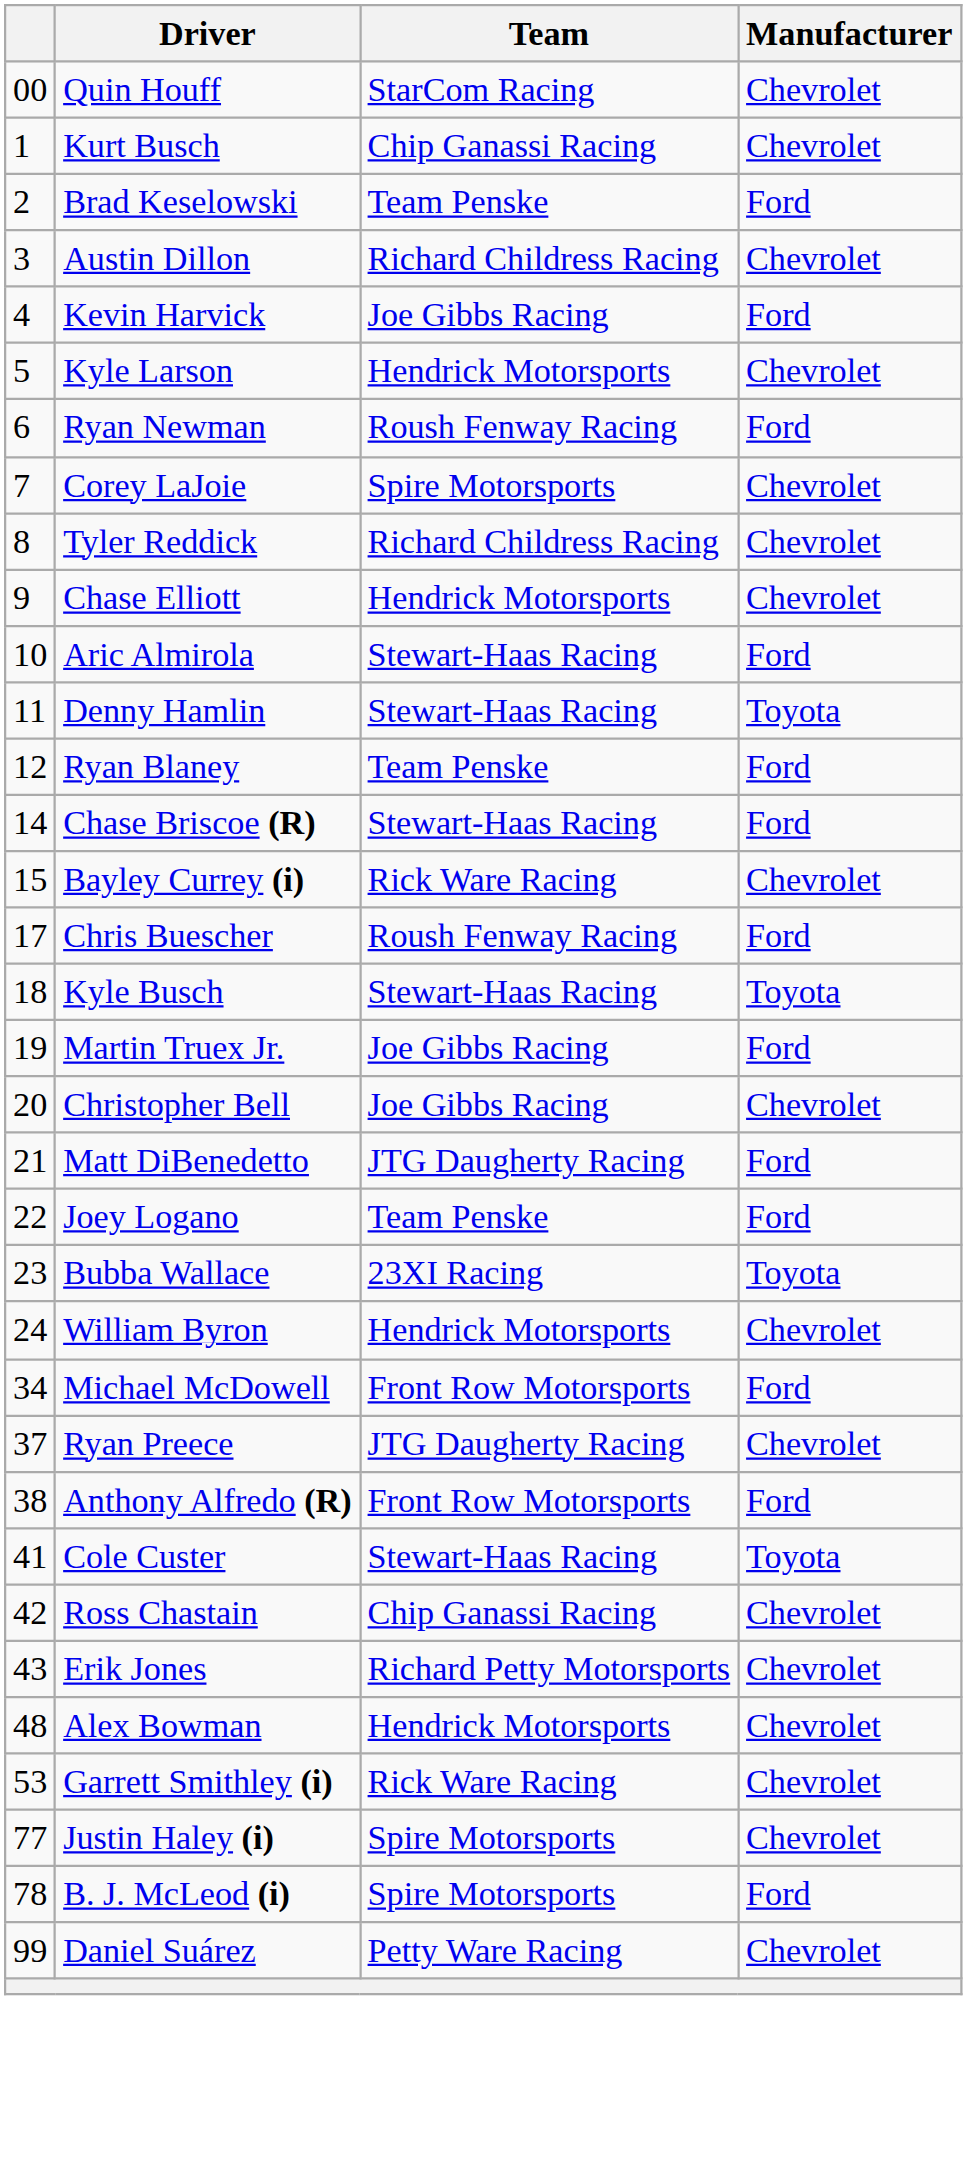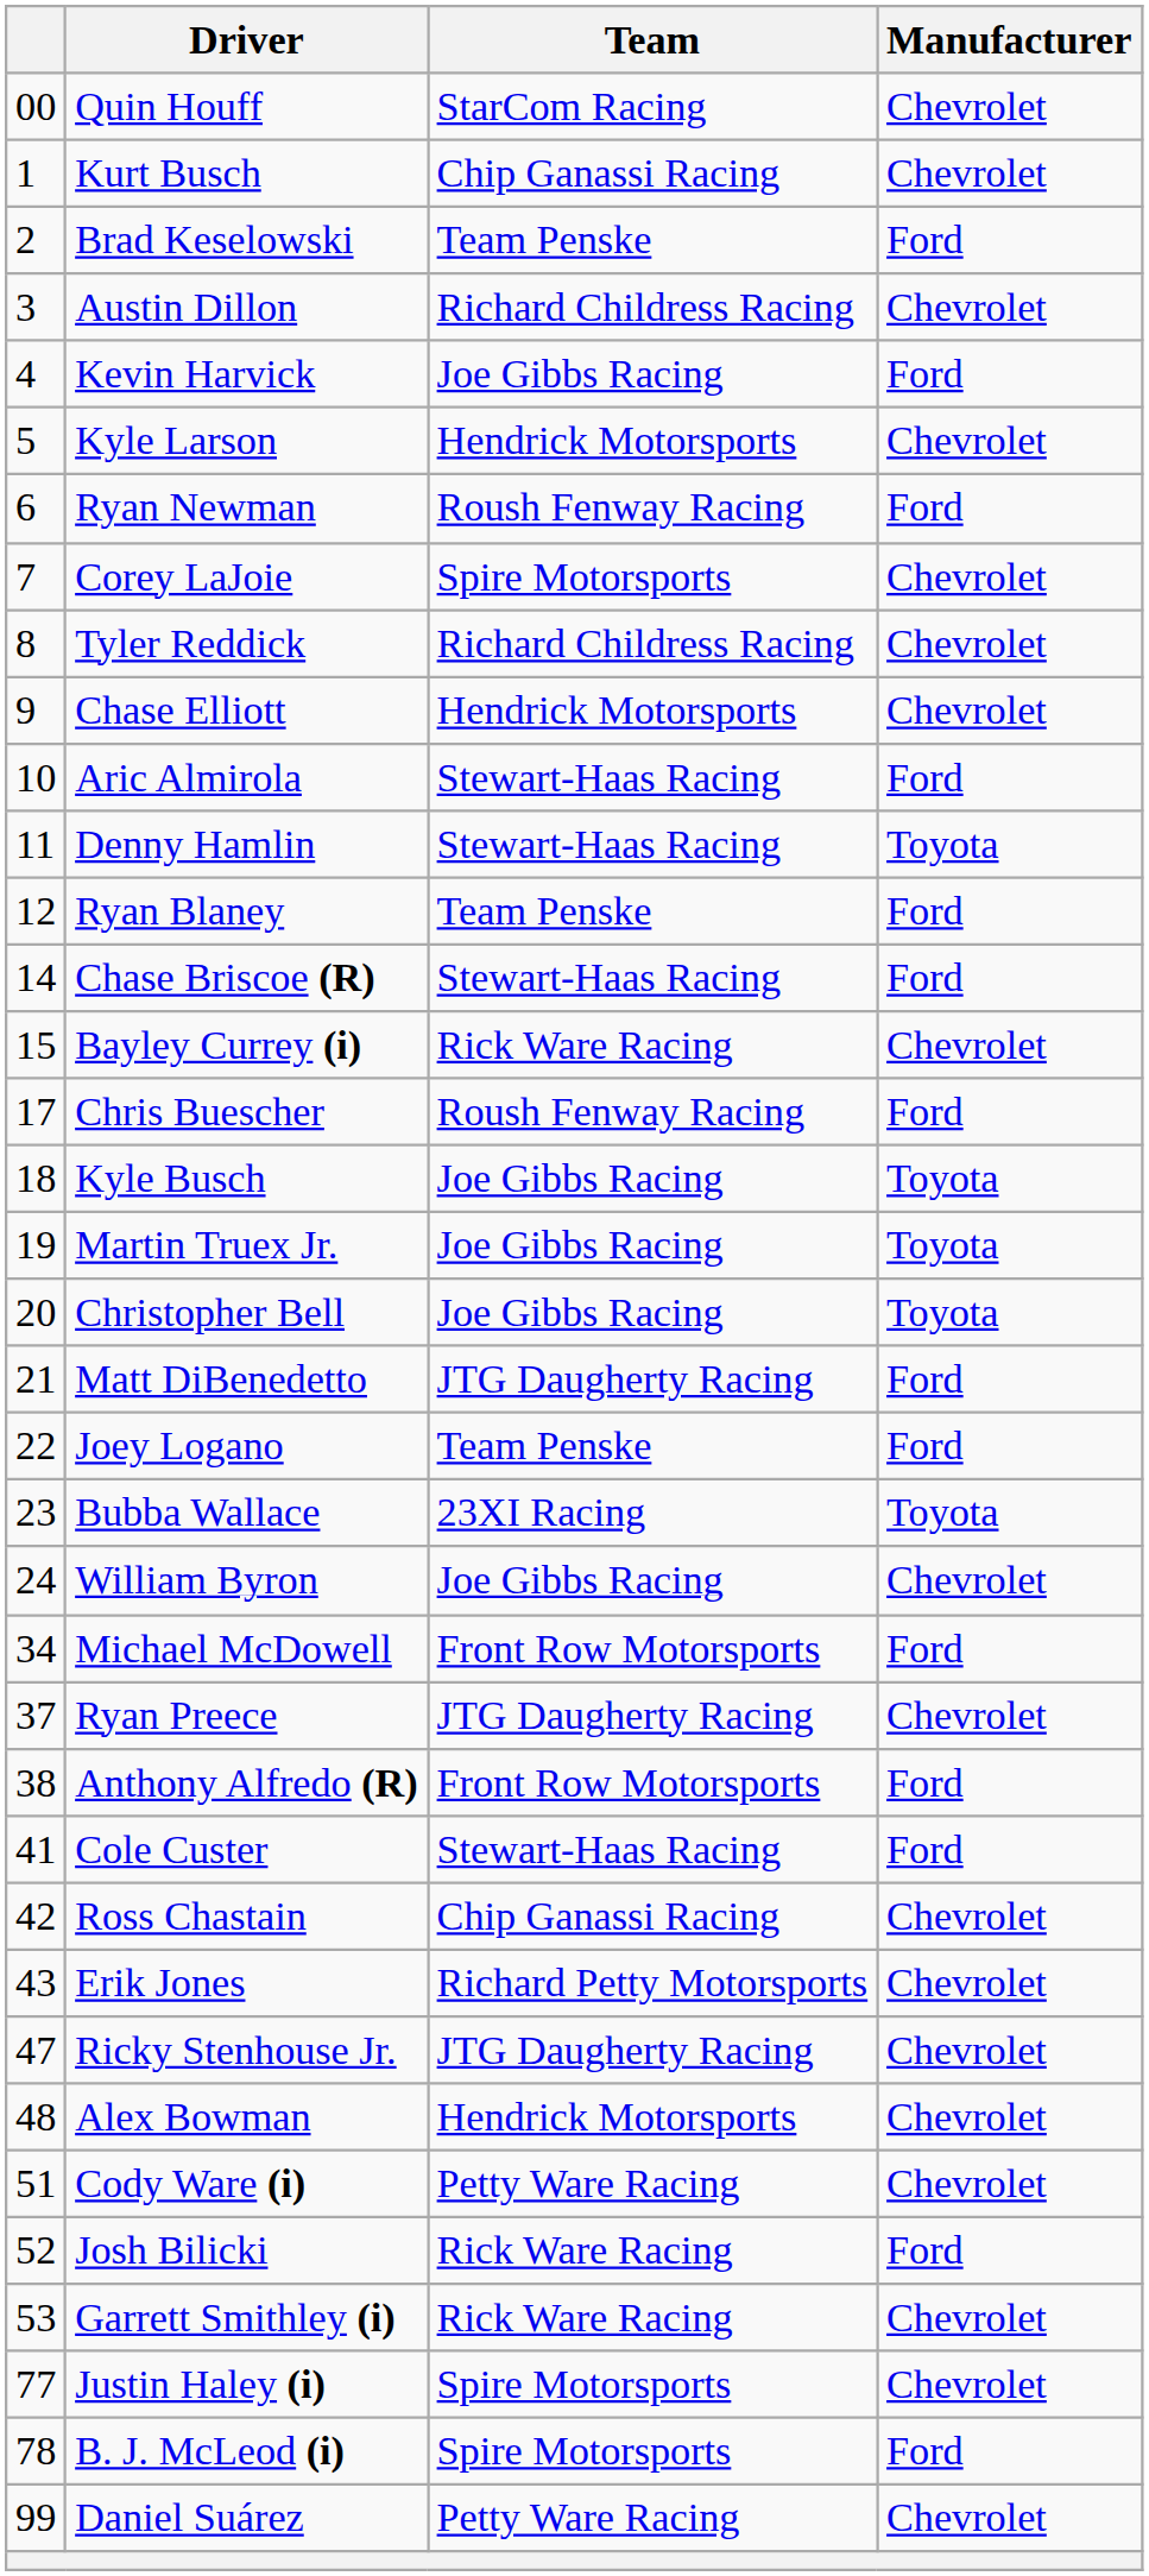Kyle Busch | Team: Stewart-Haas Racing -> Joe Gibbs Racing
Martin Truex Jr. | Manufacturer: Ford -> Toyota
Christopher Bell | Manufacturer: Chevrolet -> Toyota
William Byron | Team: Hendrick Motorsports -> Joe Gibbs Racing
Cole Custer | Manufacturer: Toyota -> Ford
+ row: 47 | Ricky Stenhouse Jr. | JTG Daugherty Racing | Chevrolet
+ row: 51 | Cody Ware (i) | Petty Ware Racing | Chevrolet
+ row: 52 | Josh Bilicki | Rick Ware Racing | Ford
